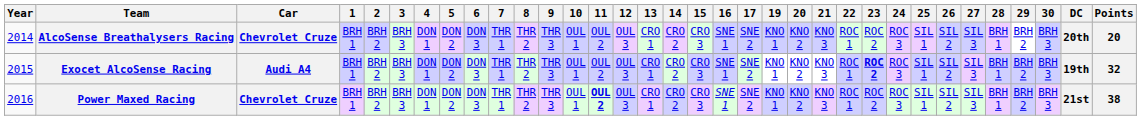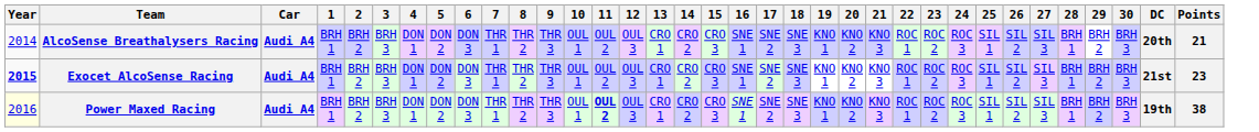+ column: 18 | SNE 3 | SNE 3 | SNE 3
AlcoSense Breathalysers Racing | Car: Chevrolet Cruze -> Audi A4
AlcoSense Breathalysers Racing | Points: 20 -> 21
Exocet AlcoSense Racing | Year: normal -> bold
Exocet AlcoSense Racing | 23: bold -> normal
Exocet AlcoSense Racing | DC: 19th -> 21st
Exocet AlcoSense Racing | Points: 32 -> 23
Power Maxed Racing | Year: no background -> lightyellow background
Power Maxed Racing | Car: Chevrolet Cruze -> Audi A4
Power Maxed Racing | DC: 21st -> 19th
